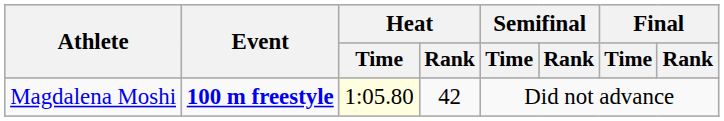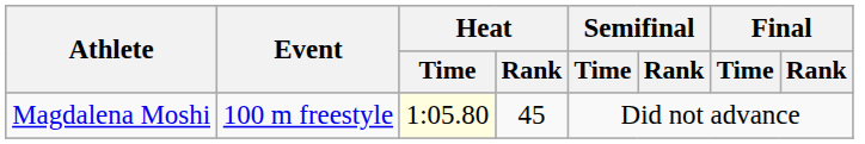Magdalena Moshi | Event: bold -> normal
Magdalena Moshi | Heat / Rank: 42 -> 45
